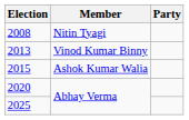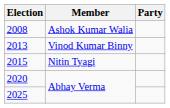2008 | Member: Nitin Tyagi -> Ashok Kumar Walia
2015 | Member: Ashok Kumar Walia -> Nitin Tyagi
